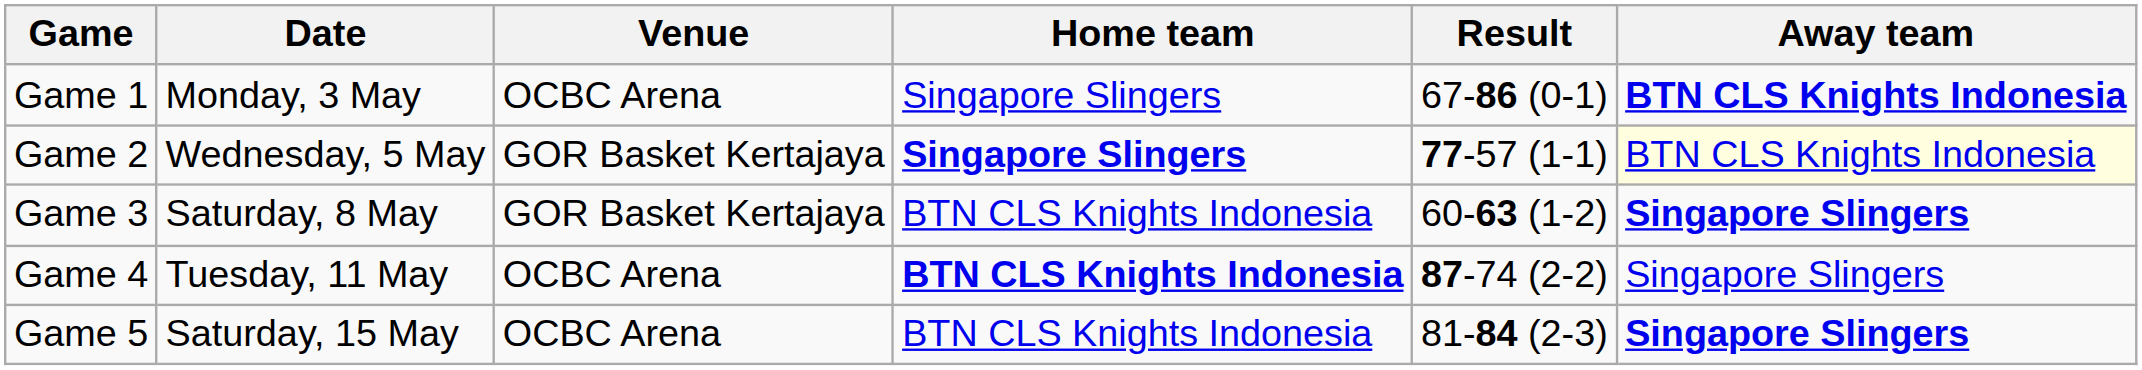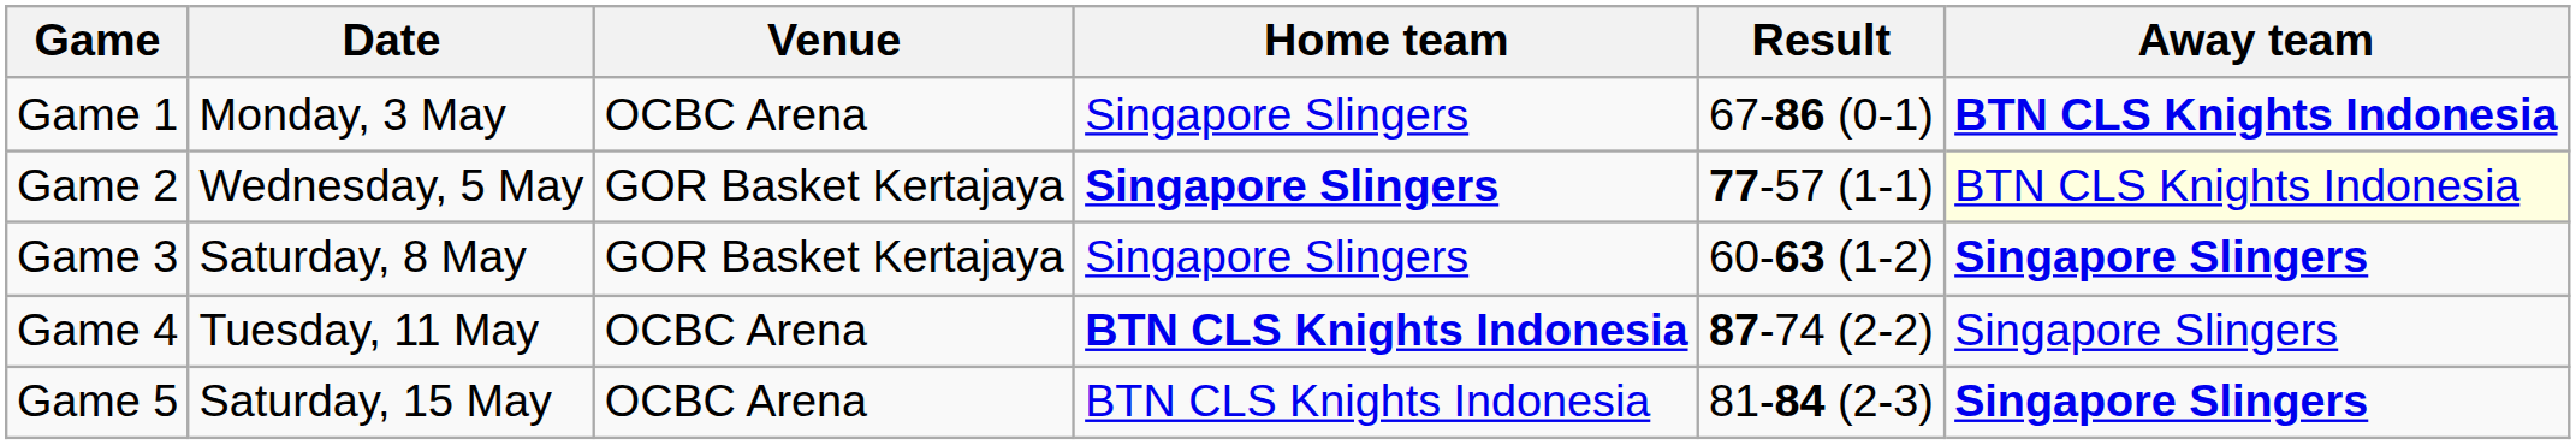Game 3 | Home team: BTN CLS Knights Indonesia -> Singapore Slingers
